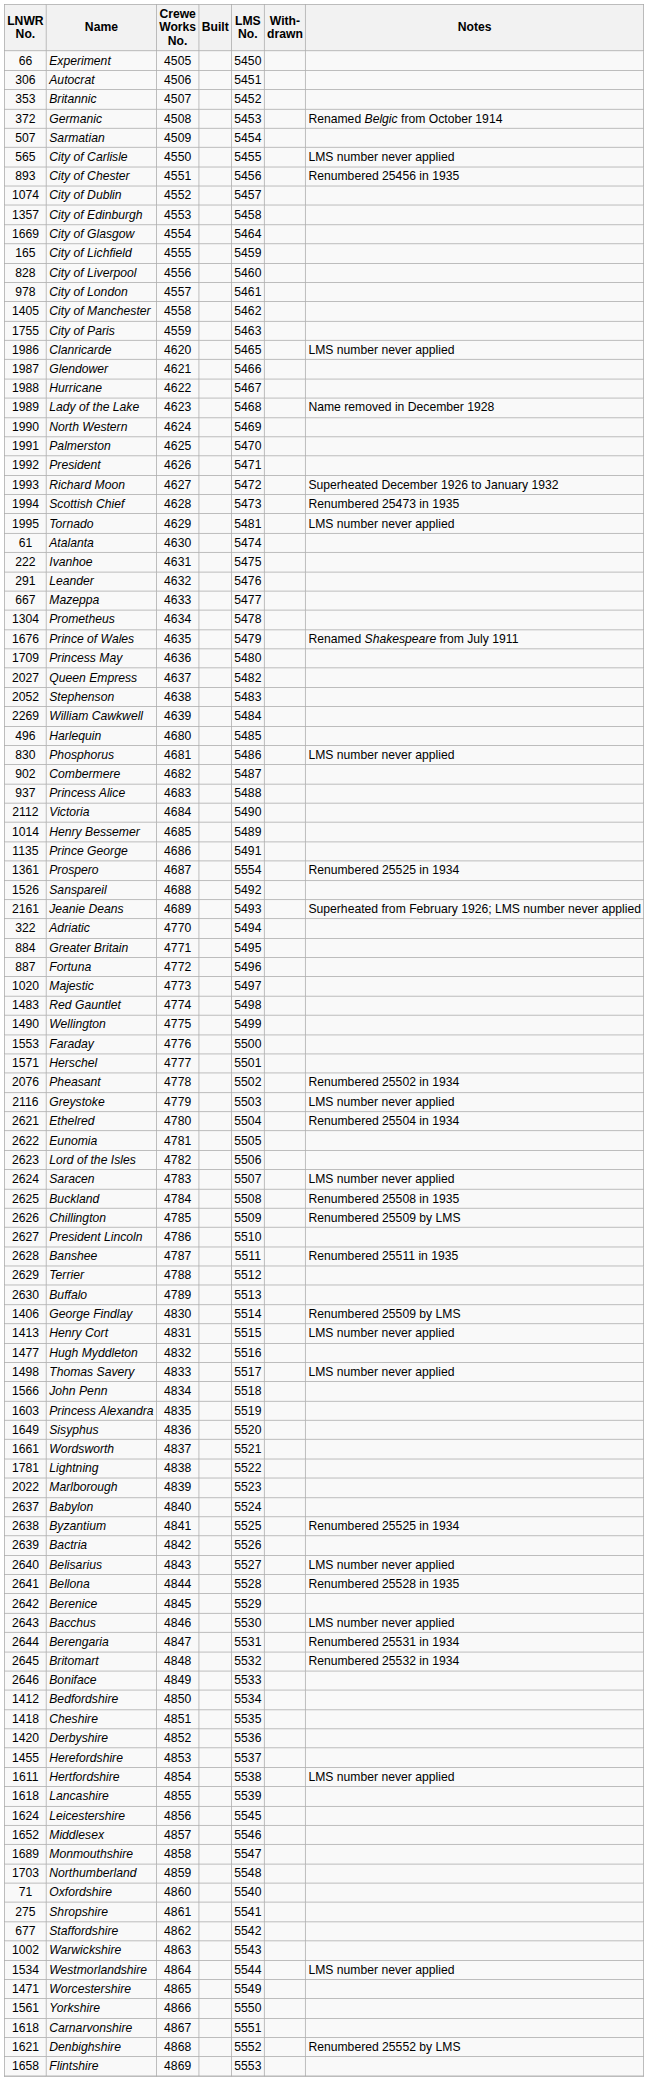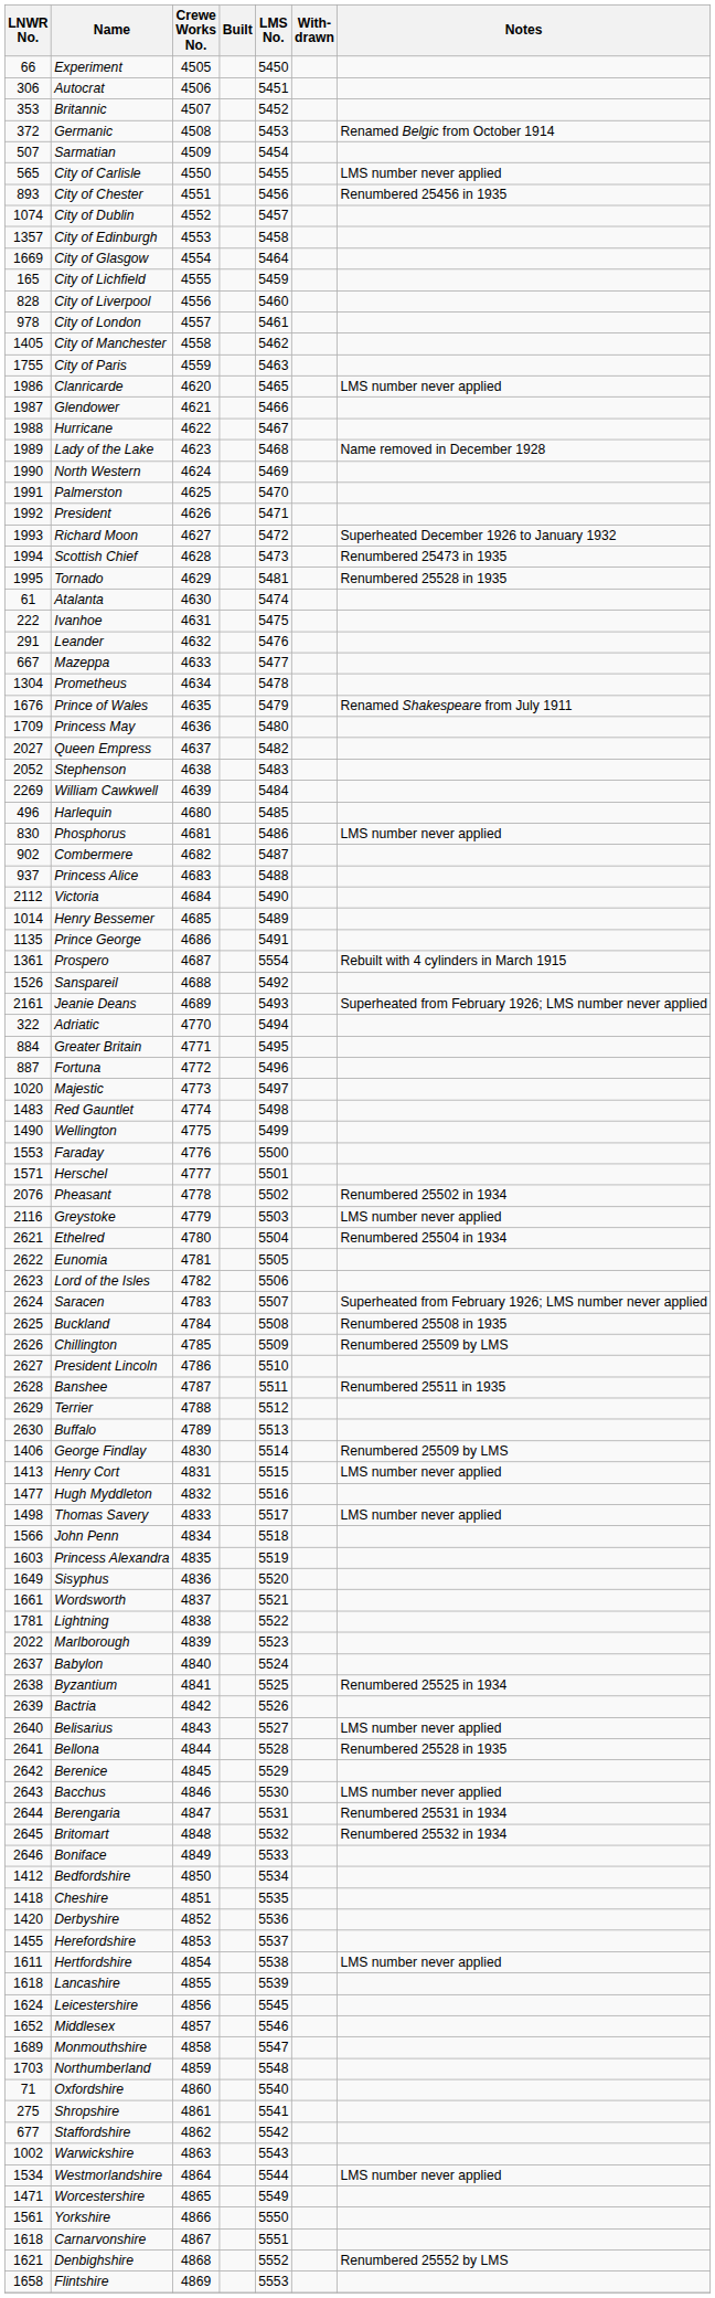Tornado | Notes: LMS number never applied -> Renumbered 25528 in 1935
Prospero | Notes: Renumbered 25525 in 1934 -> Rebuilt with 4 cylinders in March 1915
Saracen | Notes: LMS number never applied -> Superheated from February 1926; LMS number never applied
